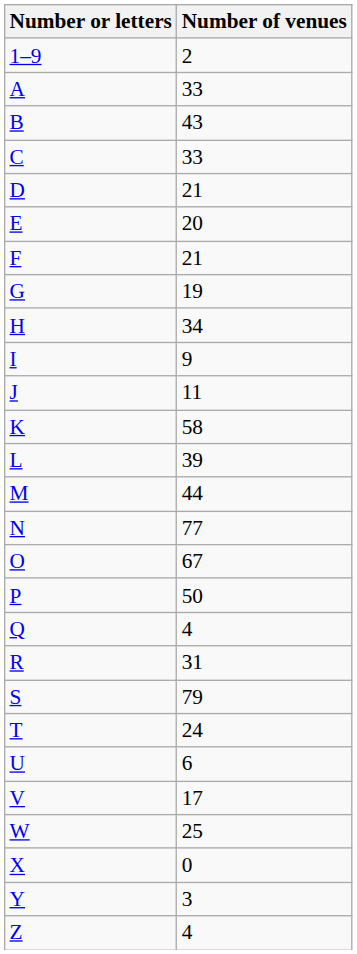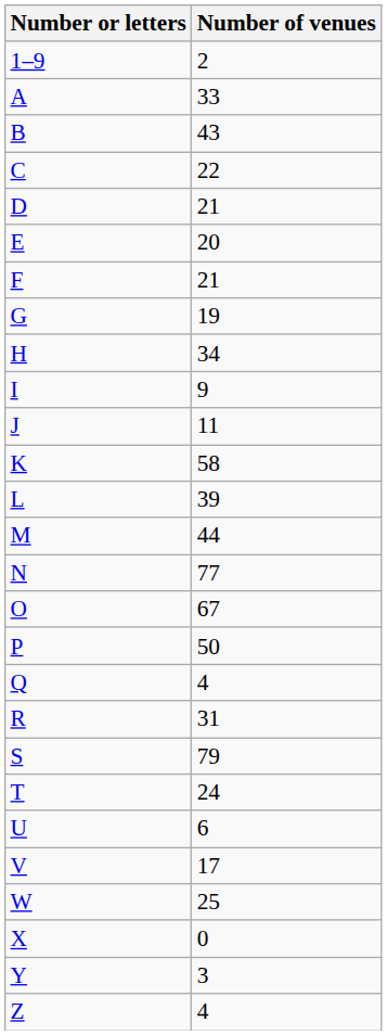C | Number of venues: 33 -> 22
